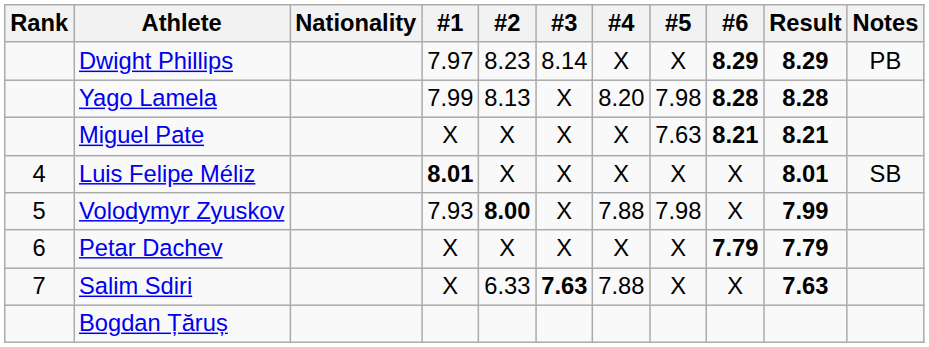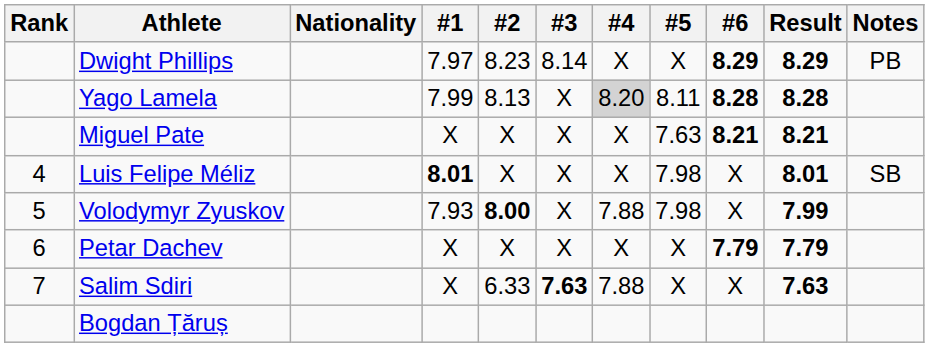Yago Lamela | #4: no background -> lightgrey background
Yago Lamela | #5: 7.98 -> 8.11
Luis Felipe Méliz | #5: X -> 7.98
